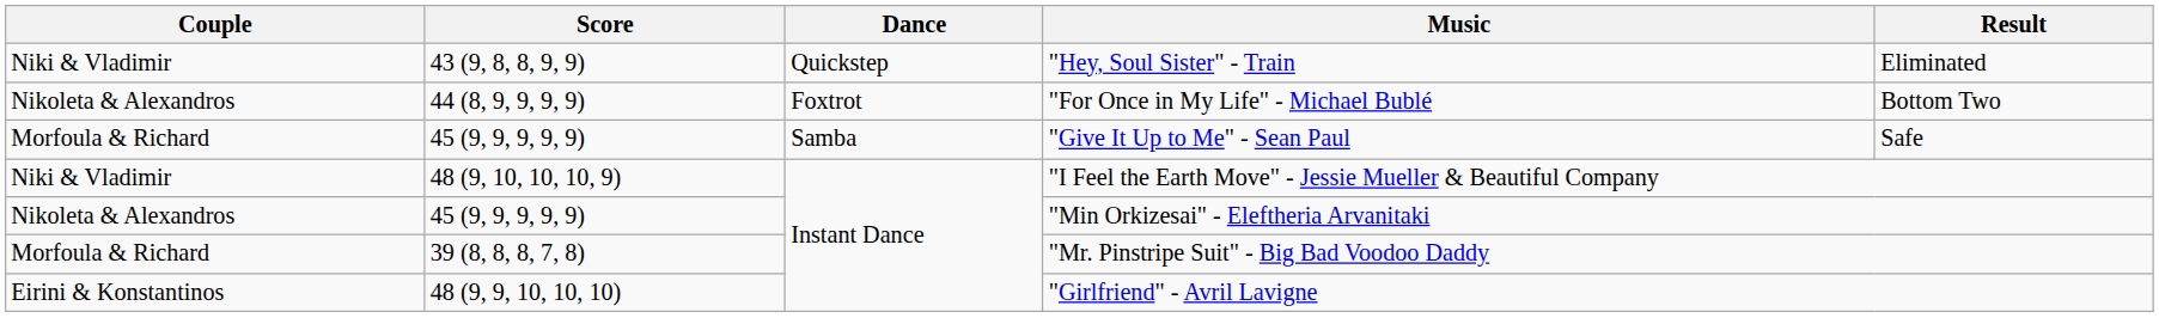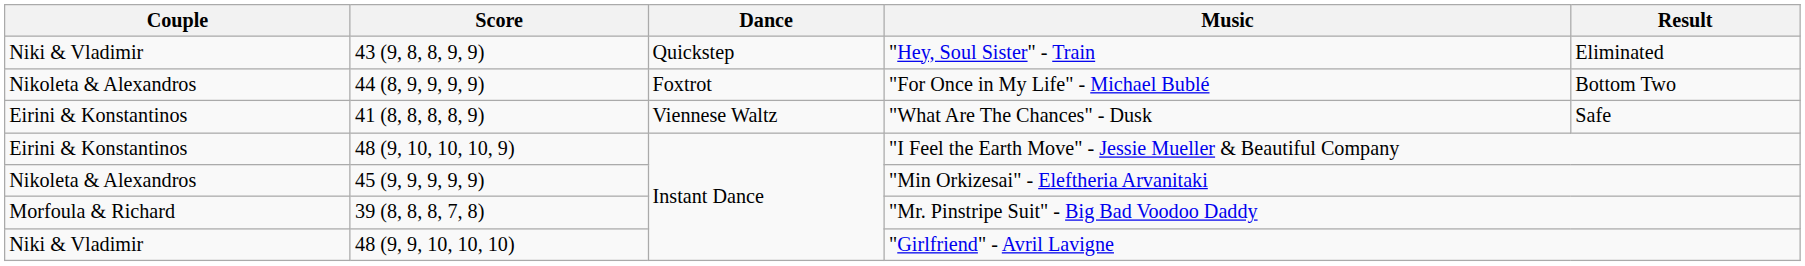- row: Morfoula & Richard | 45 (9, 9, 9, 9, 9) | Samba | "Give It Up to Me" - Sean Paul | Safe
+ row: Eirini & Konstantinos | 41 (8, 8, 8, 8, 9) | Viennese Waltz | "What Are The Chances" - Dusk | Safe
"I Feel the Earth Move" - Jessie Mueller & Beautiful Company | Couple: Niki & Vladimir -> Eirini & Konstantinos
"Girlfriend" - Avril Lavigne | Couple: Eirini & Konstantinos -> Niki & Vladimir
